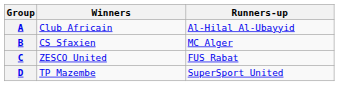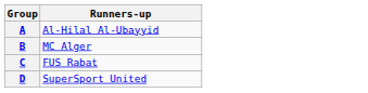- column: Winners | Club Africain | CS Sfaxien | ZESCO United | TP Mazembe
